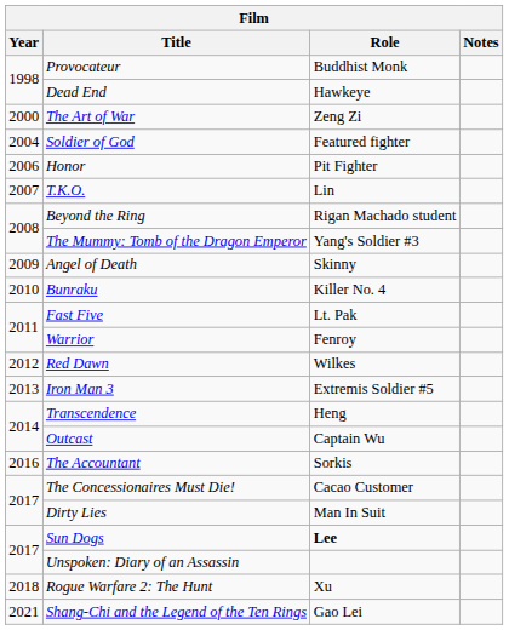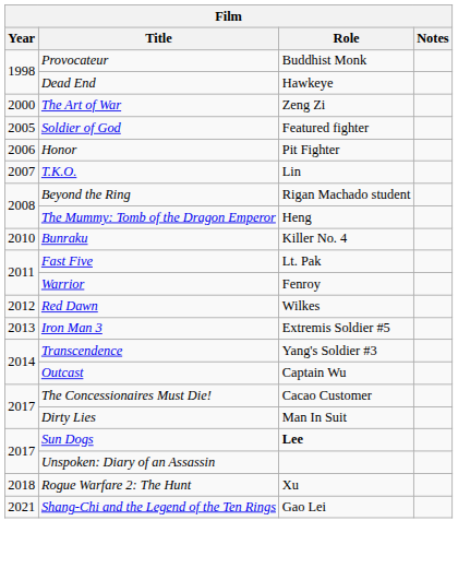Soldier of God | Year: 2004 -> 2005
The Mummy: Tomb of the Dragon Emperor | Role: Yang's Soldier #3 -> Heng
- row: 2009 | Angel of Death | Skinny
Transcendence | Role: Heng -> Yang's Soldier #3
- row: 2016 | The Accountant | Sorkis
